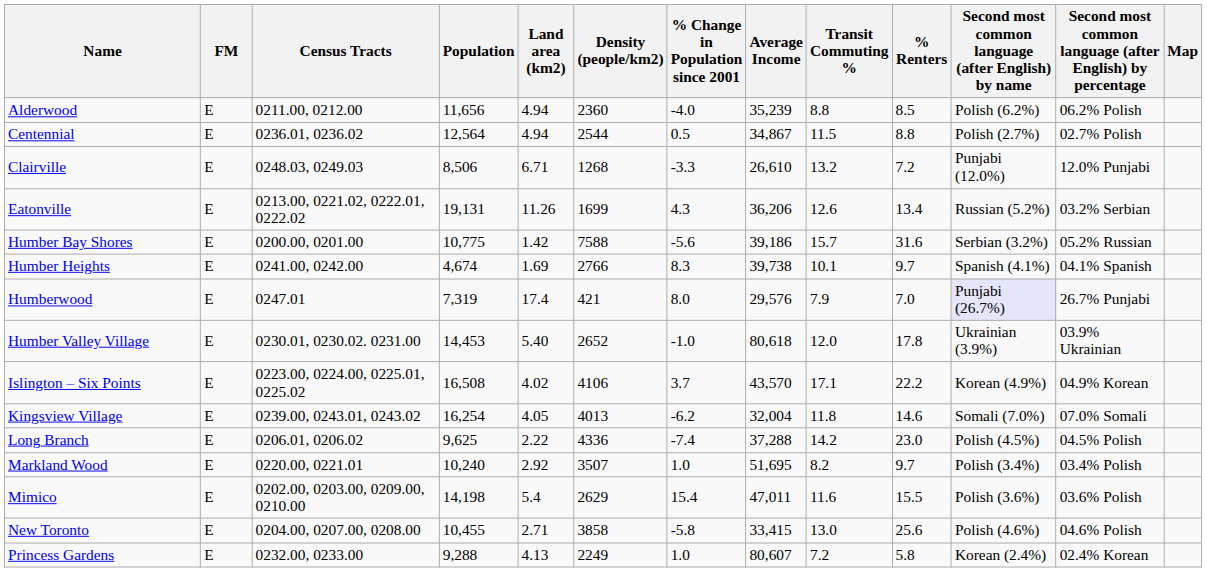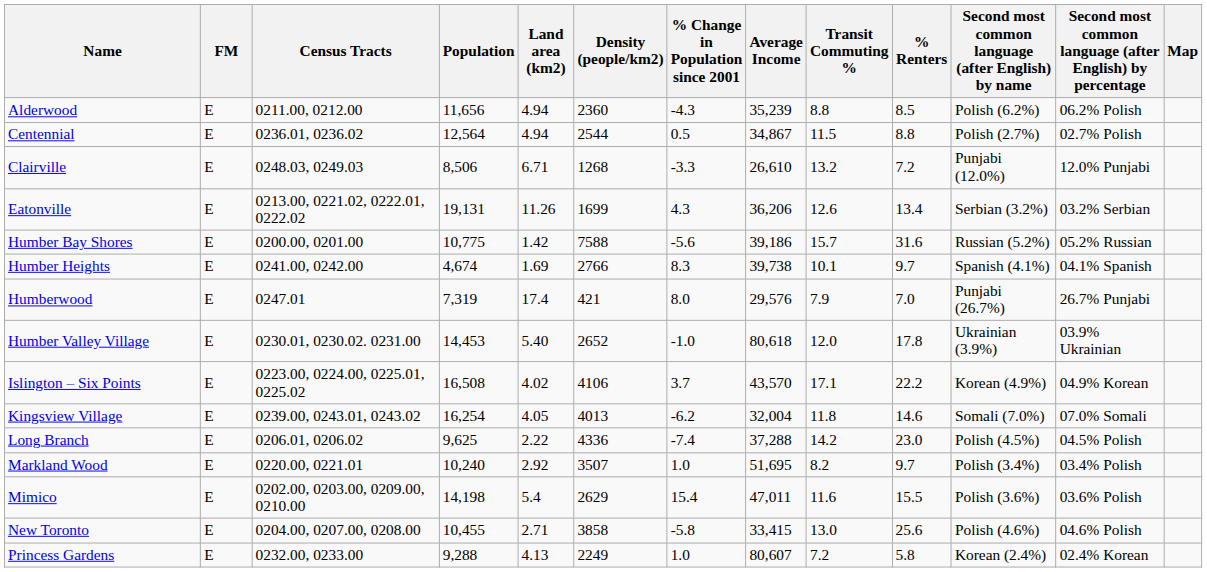Alderwood | % Change in Population since 2001: -4.0 -> -4.3
Eatonville | Second most common language (after English) by name: Russian (5.2%) -> Serbian (3.2%)
Humber Bay Shores | Second most common language (after English) by name: Serbian (3.2%) -> Russian (5.2%)
Humberwood | Second most common language (after English) by name: lavender background -> no background
